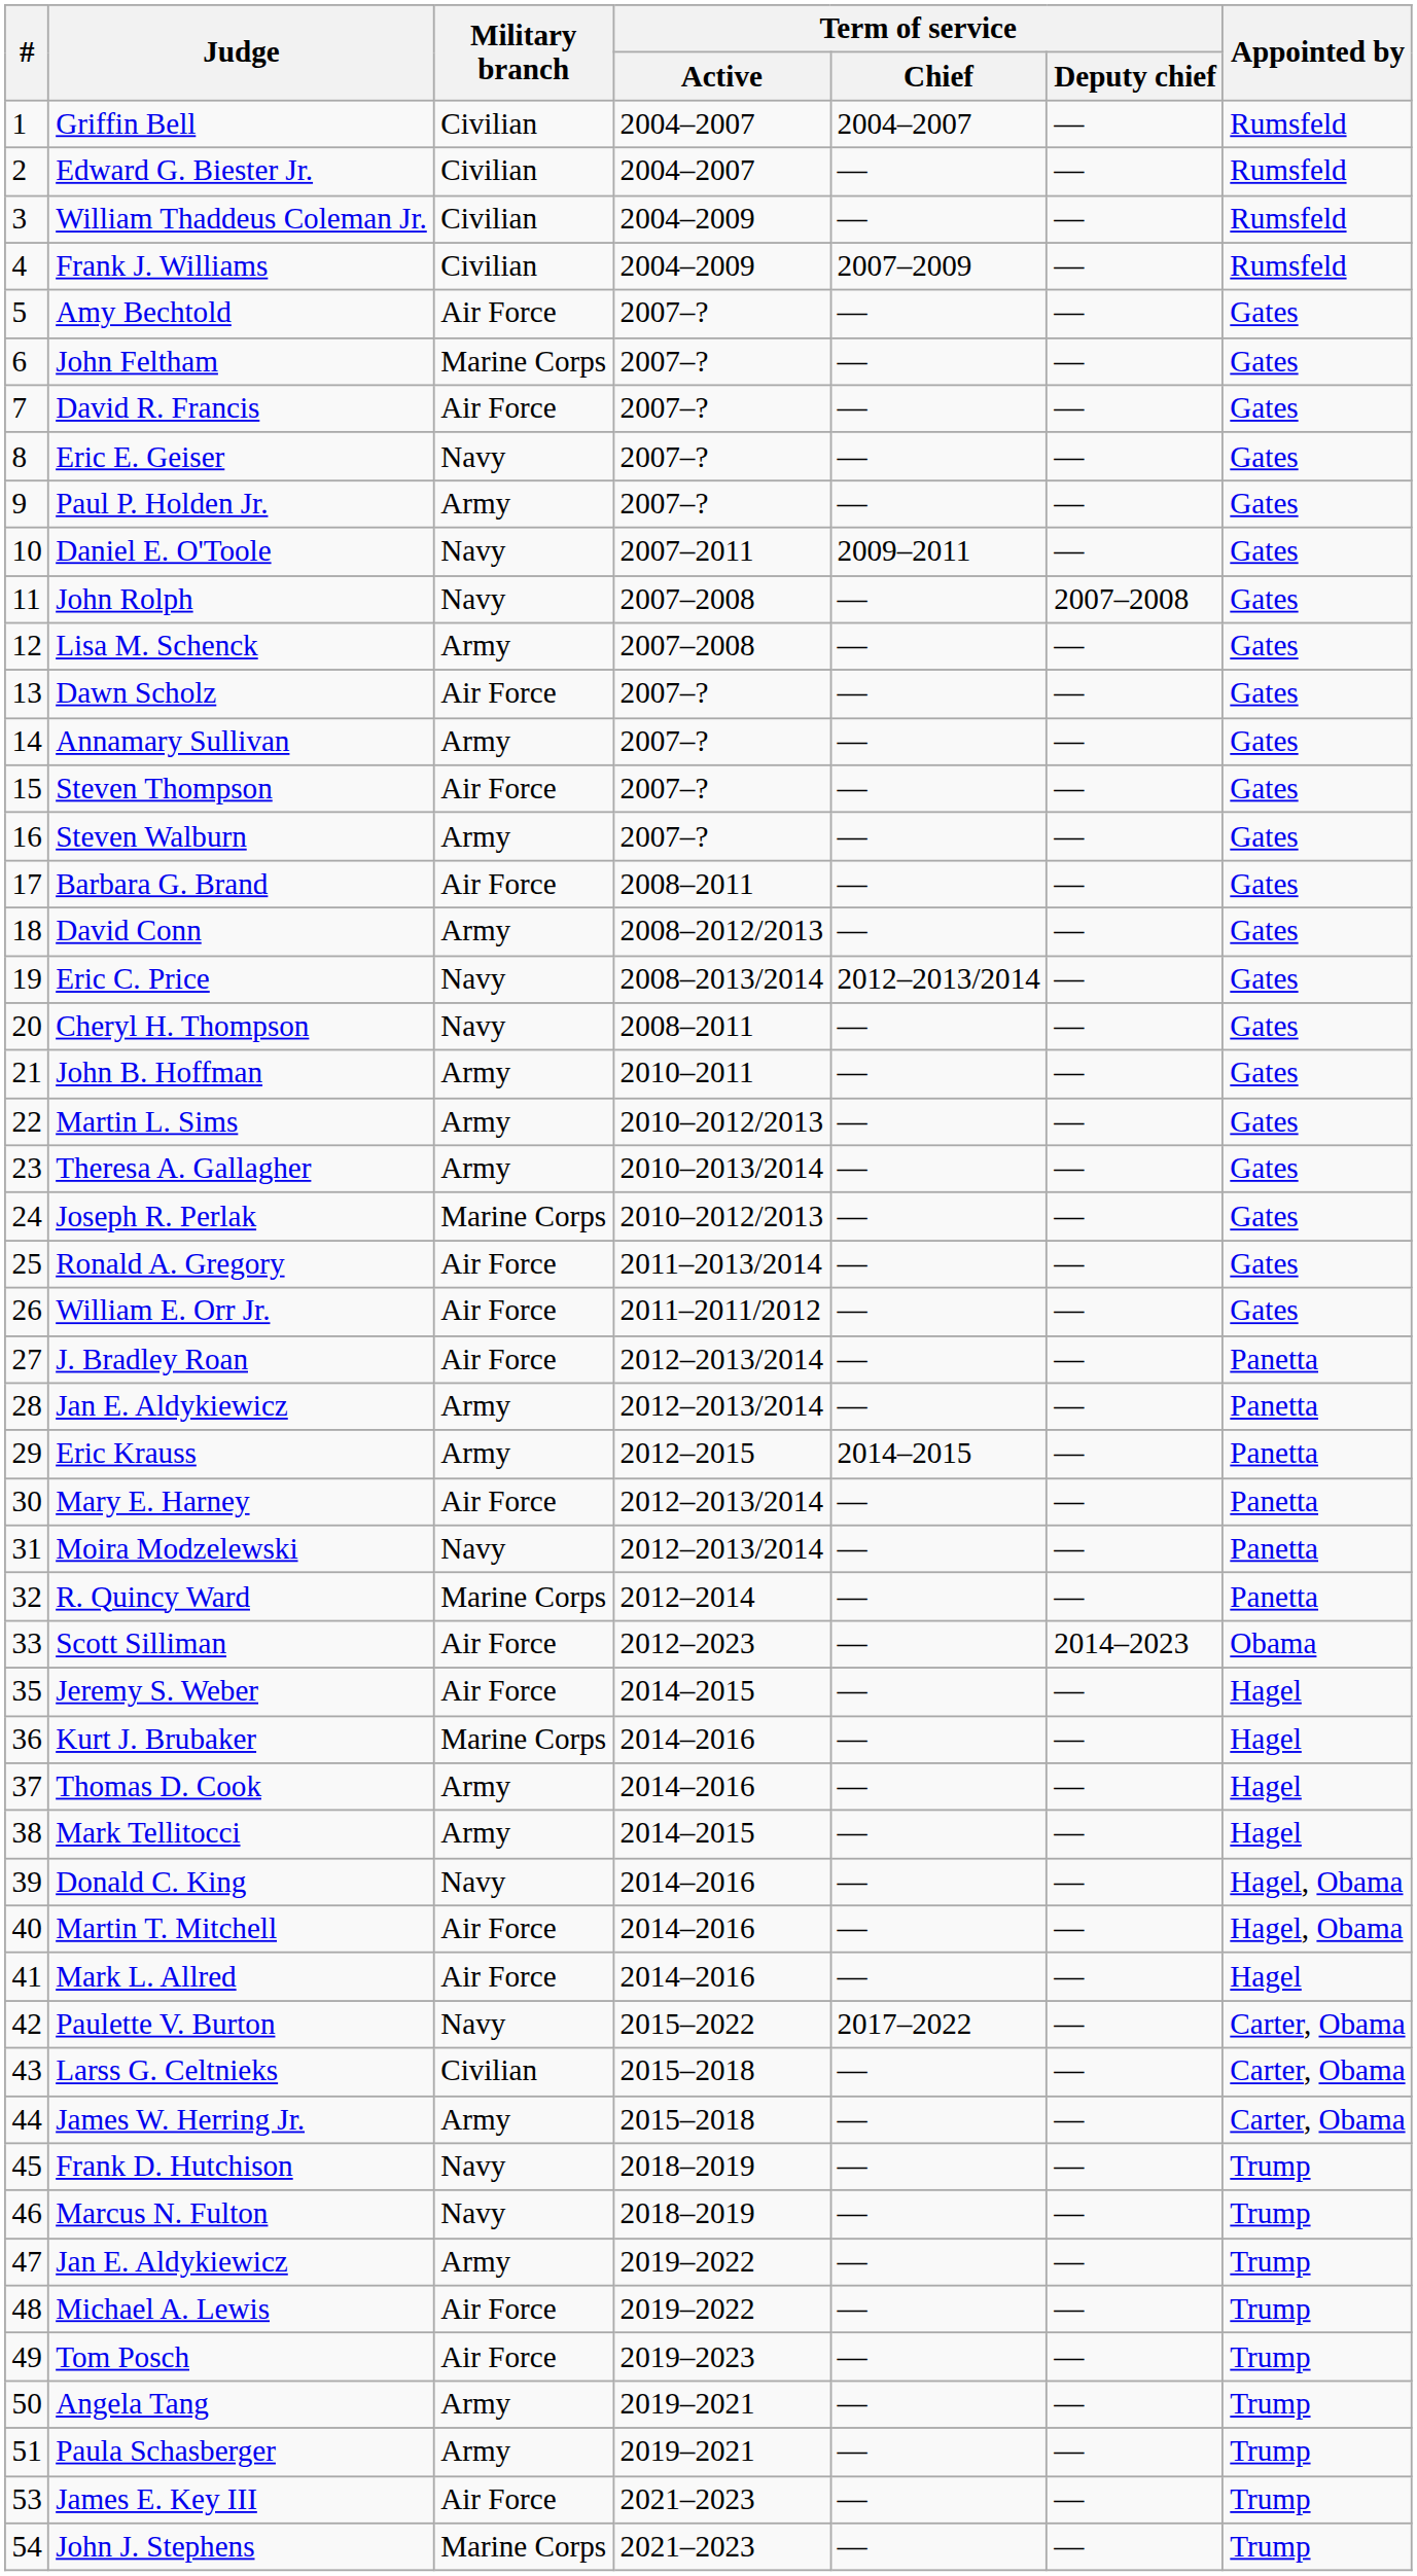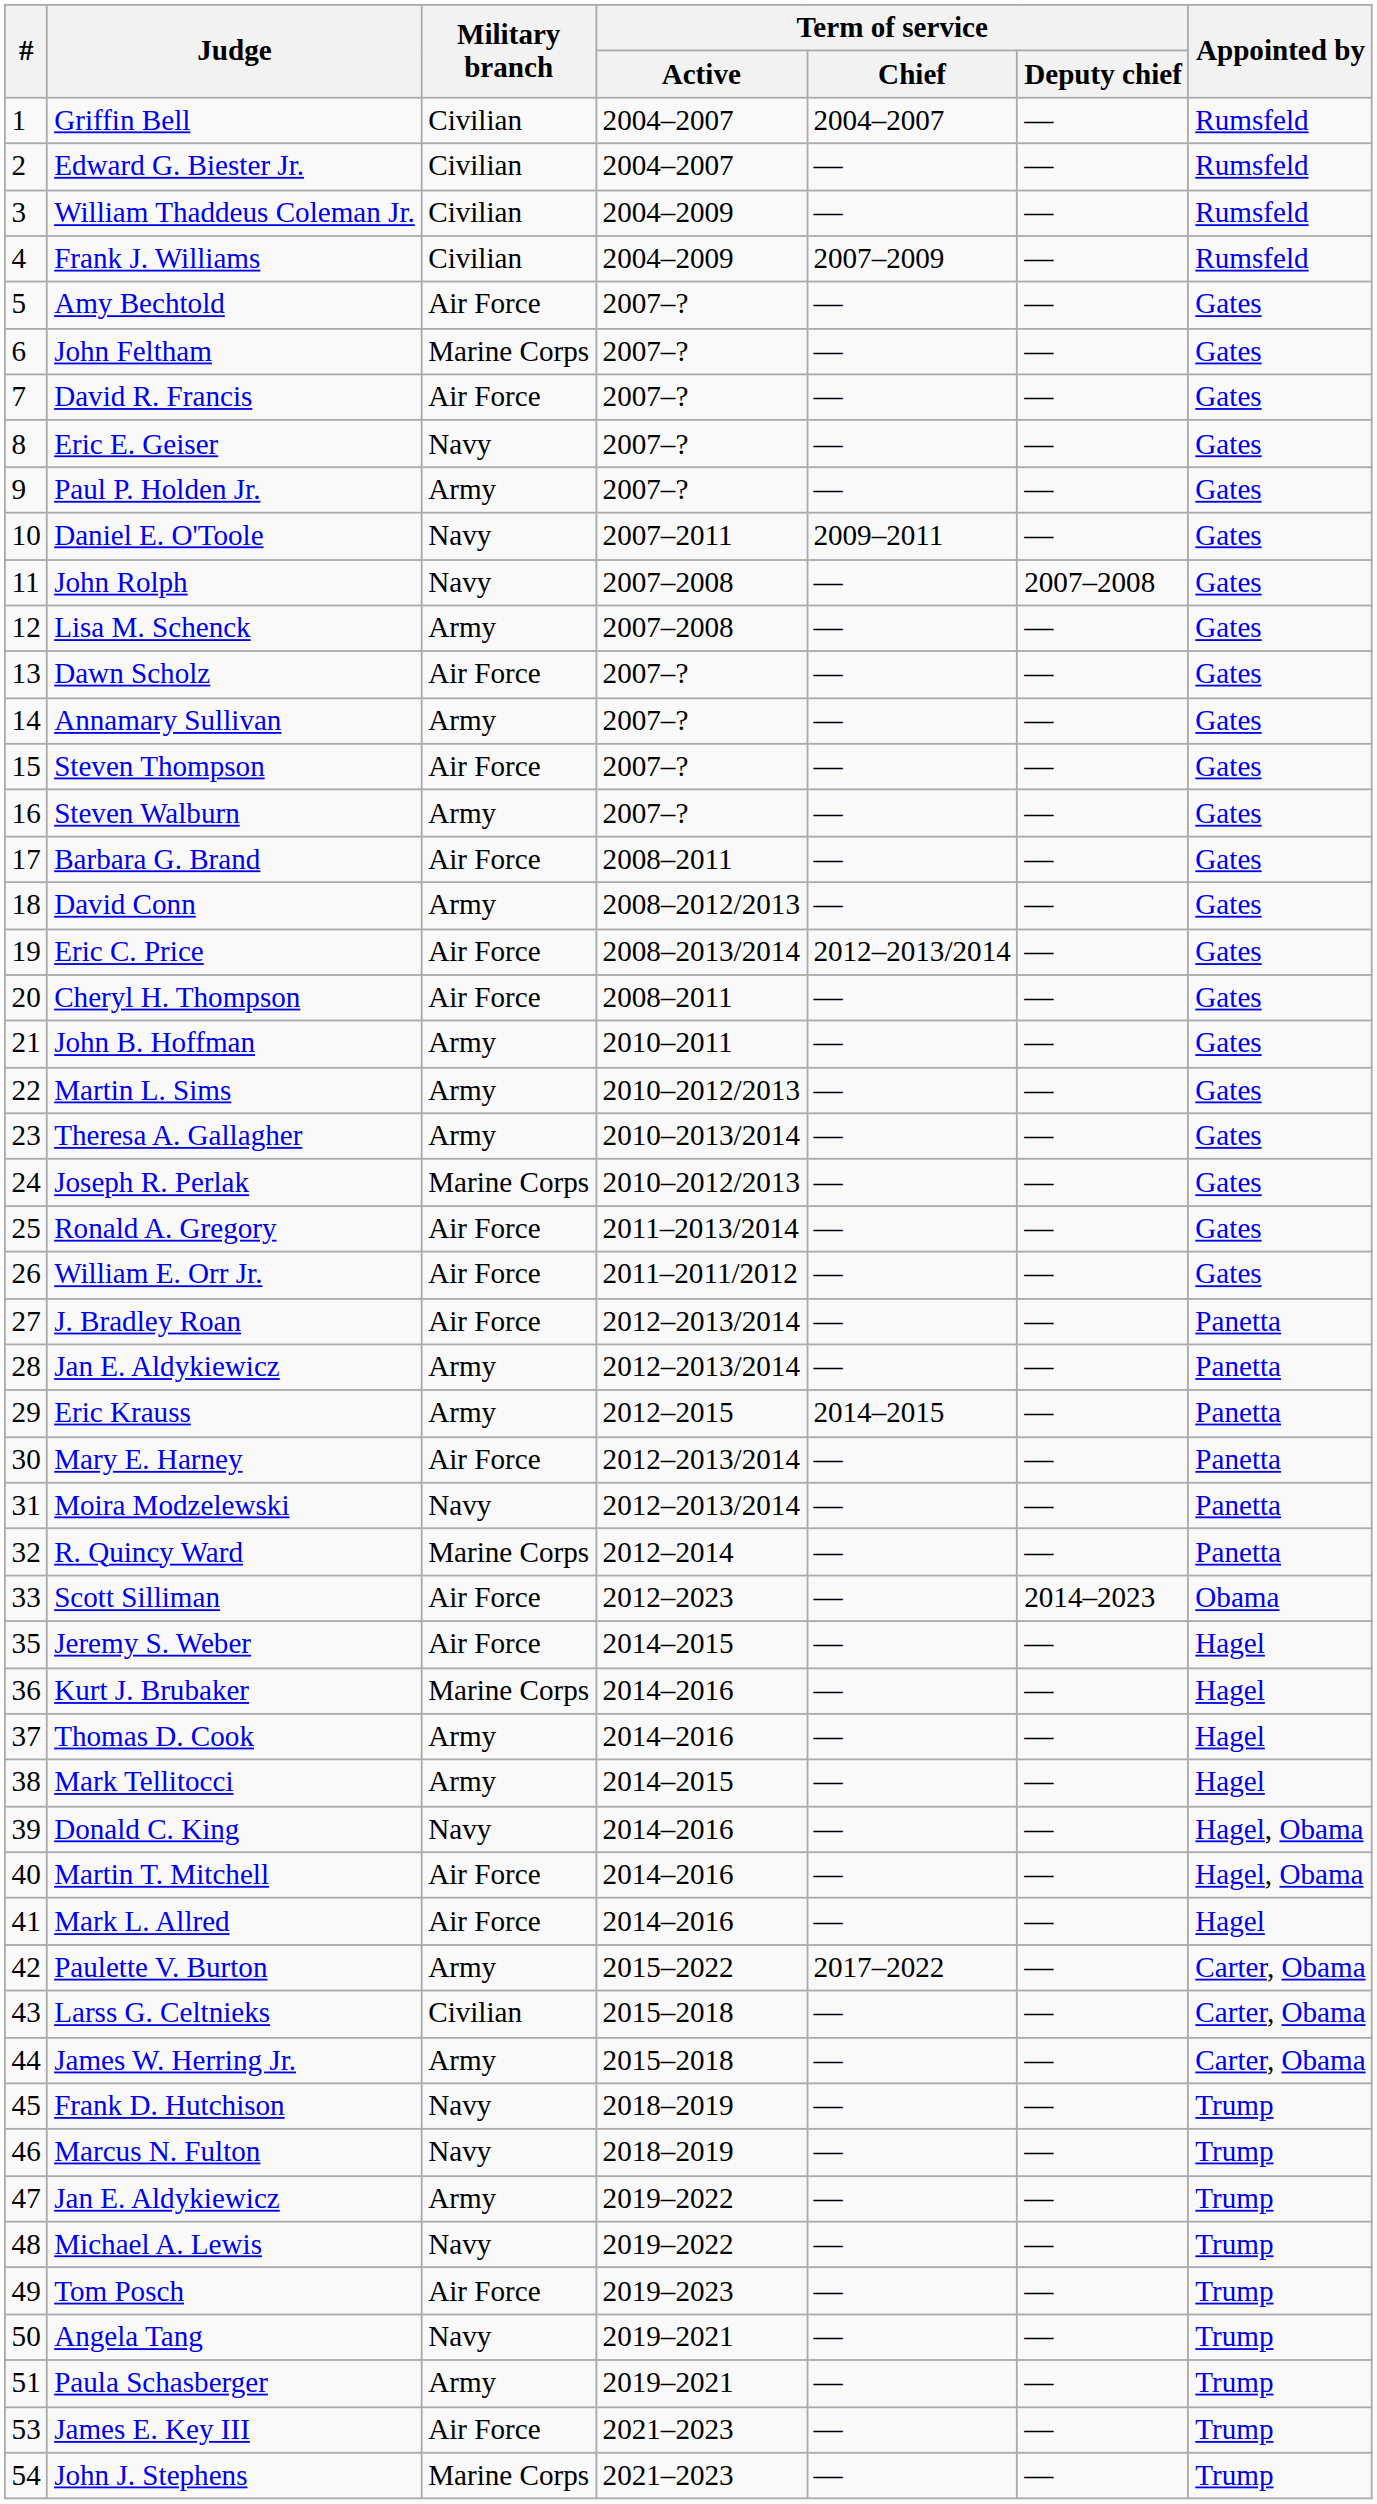Eric C. Price | Military branch: Navy -> Air Force
Cheryl H. Thompson | Military branch: Navy -> Air Force
Paulette V. Burton | Military branch: Navy -> Army
Michael A. Lewis | Military branch: Air Force -> Navy
Angela Tang | Military branch: Army -> Navy
